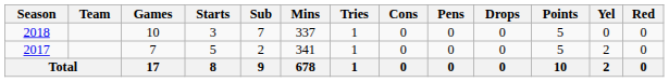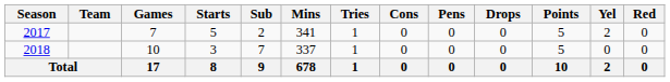rows swapped: 2017 <-> 2018
